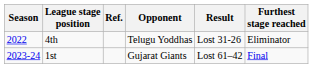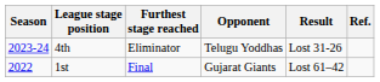columns swapped: Furthest stage reached <-> Ref.
4th | Season: 2022 -> 2023-24
1st | Season: 2023-24 -> 2022
